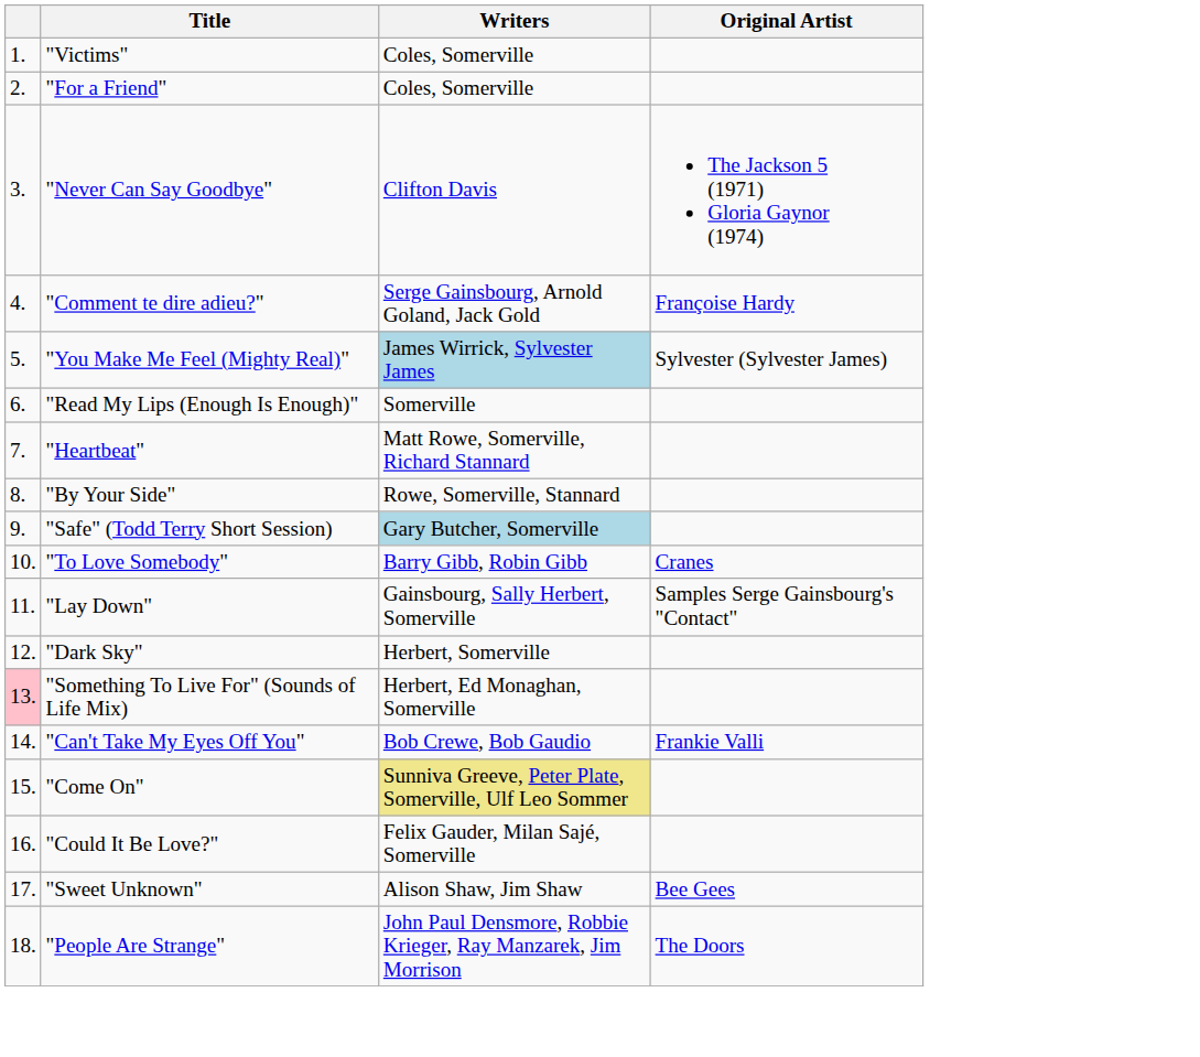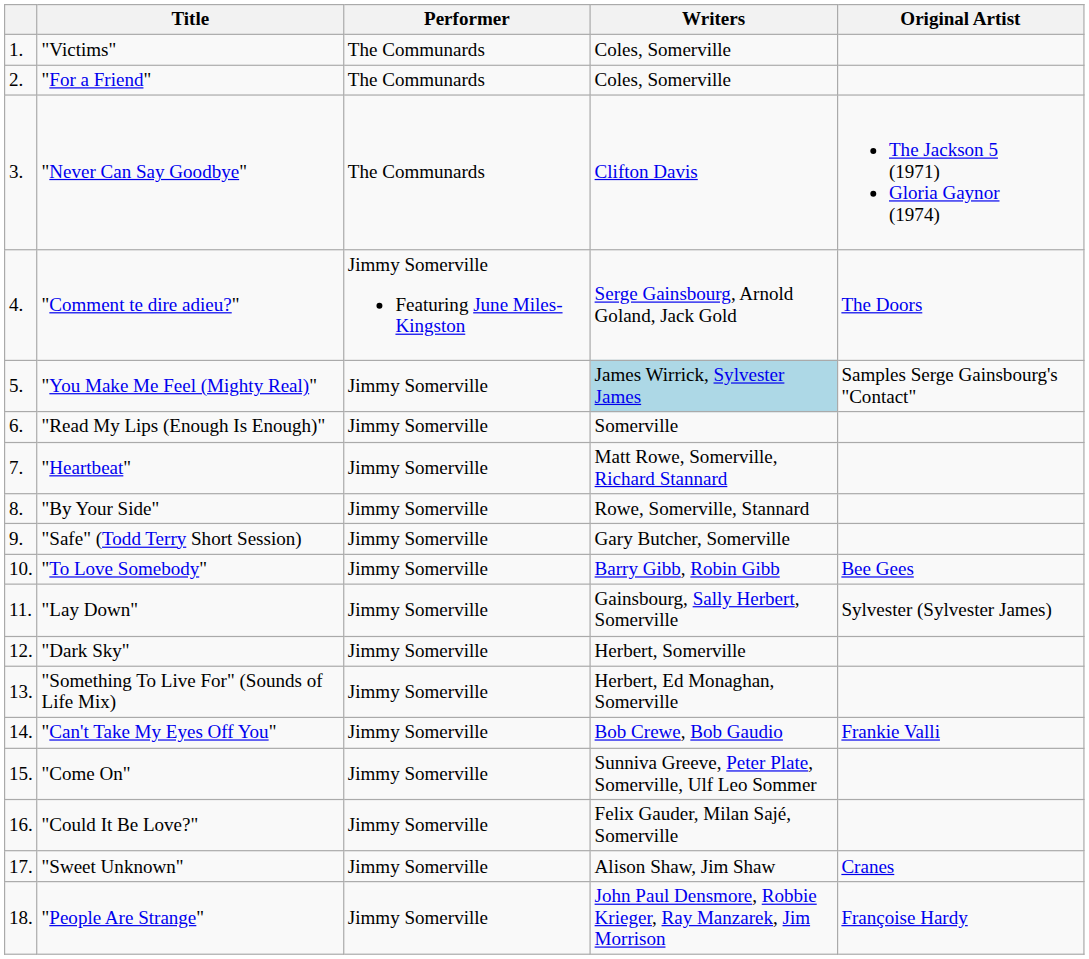+ column: Performer | The Communards | The Communards | The Communards | Jimmy Somerville Featuring June Miles-Kingston | Jimmy Somerville | Jimmy Somerville | Jimmy Somerville | Jimmy Somerville | Jimmy Somerville | Jimmy Somerville | Jimmy Somerville | Jimmy Somerville | Jimmy Somerville | Jimmy Somerville | Jimmy Somerville | Jimmy Somerville | Jimmy Somerville | Jimmy Somerville
"Comment te dire adieu?" | Original Artist: Françoise Hardy -> The Doors
"You Make Me Feel (Mighty Real)" | Original Artist: Sylvester (Sylvester James) -> Samples Serge Gainsbourg's "Contact"
"Safe" (Todd Terry Short Session) | Writers: lightblue background -> no background
"To Love Somebody" | Original Artist: Cranes -> Bee Gees
"Lay Down" | Original Artist: Samples Serge Gainsbourg's "Contact" -> Sylvester (Sylvester James)
"Something To Live For" (Sounds of Life Mix) | column 1: pink background -> no background
"Come On" | Writers: khaki background -> no background
"Sweet Unknown" | Original Artist: Bee Gees -> Cranes
"People Are Strange" | Original Artist: The Doors -> Françoise Hardy
